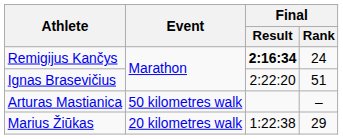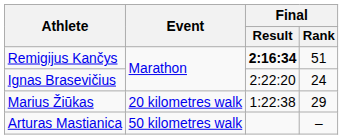Remigijus Kančys | Final / Rank: 24 -> 51
Ignas Brasevičius | Final / Rank: 51 -> 24
rows swapped: Marius Žiūkas <-> Arturas Mastianica
